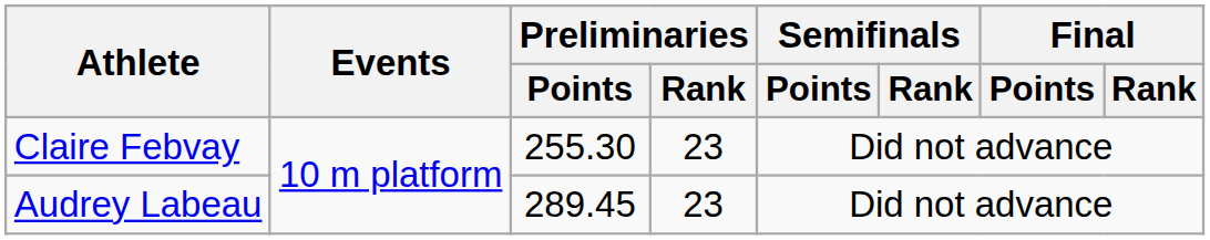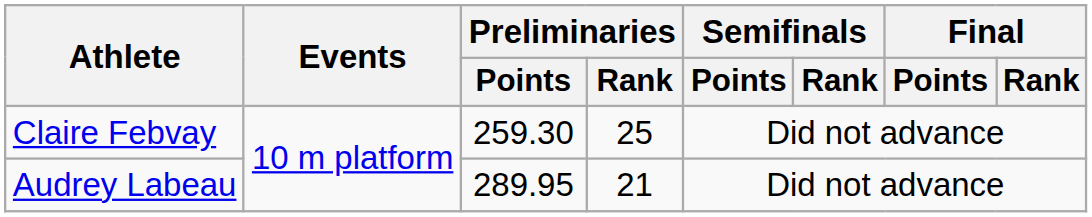Claire Febvay | Preliminaries / Points: 255.30 -> 259.30
Claire Febvay | Preliminaries / Rank: 23 -> 25
Audrey Labeau | Preliminaries / Points: 289.45 -> 289.95
Audrey Labeau | Preliminaries / Rank: 23 -> 21
